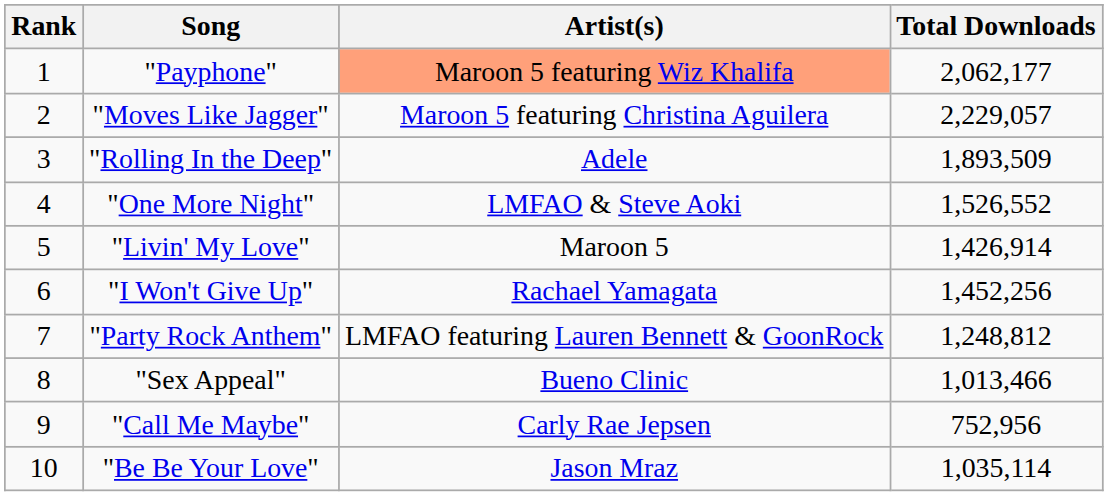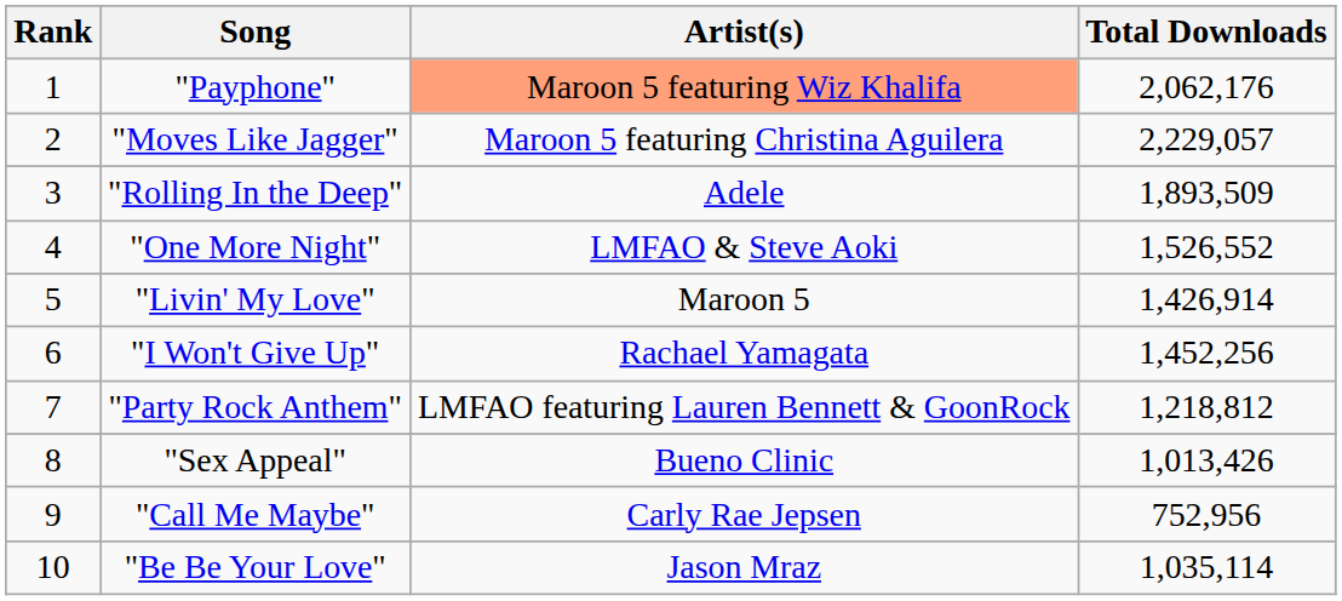"Payphone" | Total Downloads: 2,062,177 -> 2,062,176
"Party Rock Anthem" | Total Downloads: 1,248,812 -> 1,218,812
"Sex Appeal" | Total Downloads: 1,013,466 -> 1,013,426
